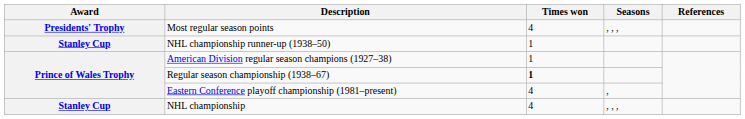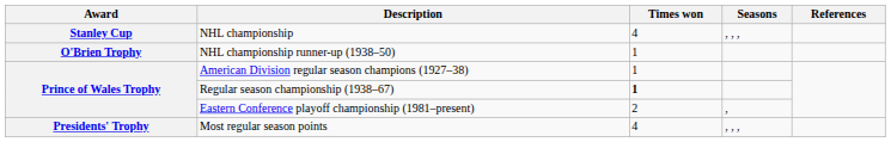rows swapped: NHL championship <-> Most regular season points
NHL championship runner-up (1938–50) | Award: Stanley Cup -> O'Brien Trophy
Eastern Conference playoff championship (1981–present) | Times won: 4 -> 2
